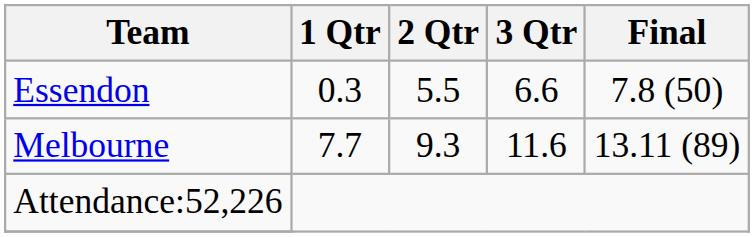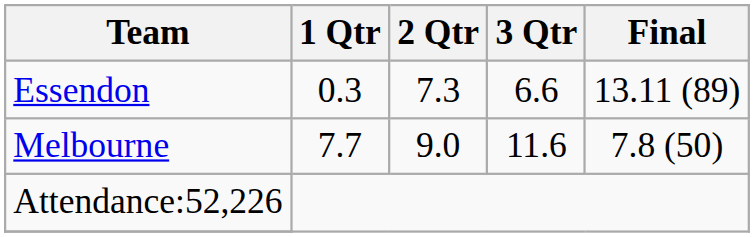Essendon | 2 Qtr: 5.5 -> 7.3
Essendon | Final: 7.8 (50) -> 13.11 (89)
Melbourne | 2 Qtr: 9.3 -> 9.0
Melbourne | Final: 13.11 (89) -> 7.8 (50)
